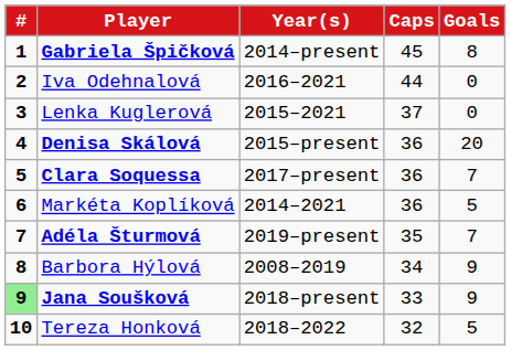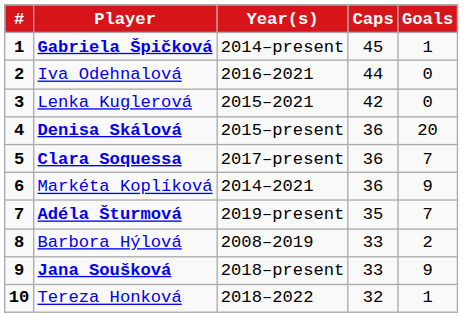Gabriela Špičková | Goals: 8 -> 1
Lenka Kuglerová | Caps: 37 -> 42
Markéta Koplíková | Goals: 5 -> 9
Barbora Hýlová | Caps: 34 -> 33
Barbora Hýlová | Goals: 9 -> 2
Jana Soušková | #: lightgreen background -> no background
Tereza Honková | Goals: 5 -> 1
